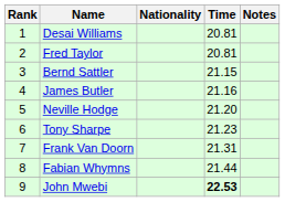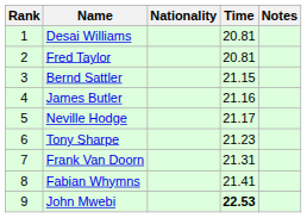Neville Hodge | Time: 21.20 -> 21.17
Fabian Whymns | Time: 21.44 -> 21.41
